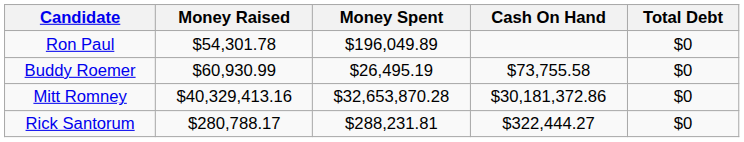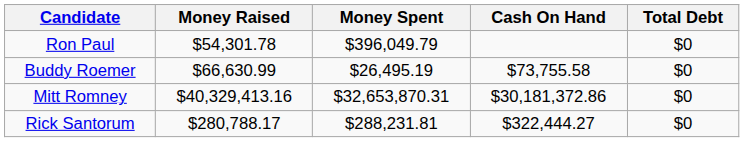Ron Paul | Money Spent: $196,049.89 -> $396,049.79
Buddy Roemer | Money Raised: $60,930.99 -> $66,630.99
Mitt Romney | Money Spent: $32,653,870.28 -> $32,653,870.31
